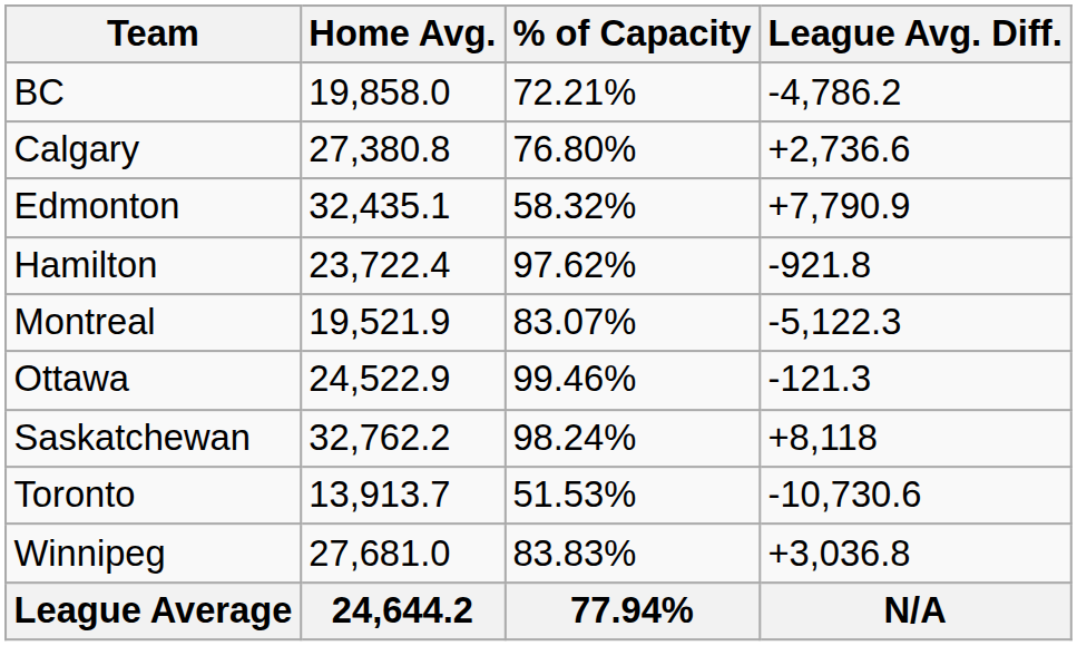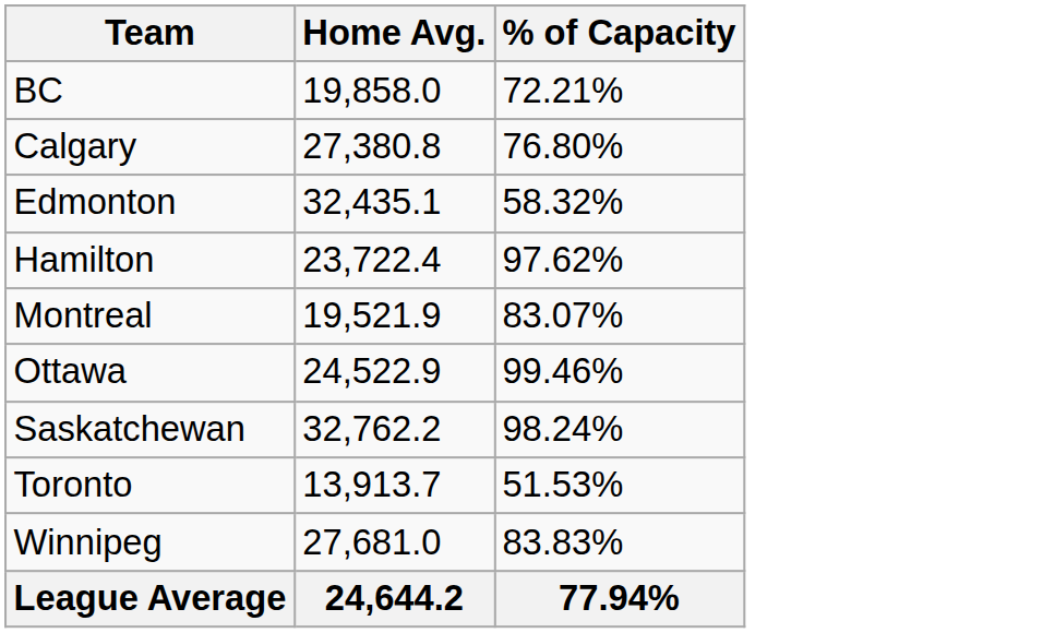- column: League Avg. Diff. | -4,786.2 | +2,736.6 | +7,790.9 | -921.8 | -5,122.3 | -121.3 | +8,118 | -10,730.6 | +3,036.8 | N/A
